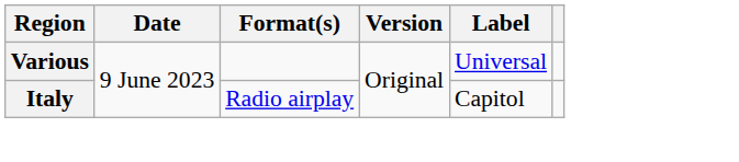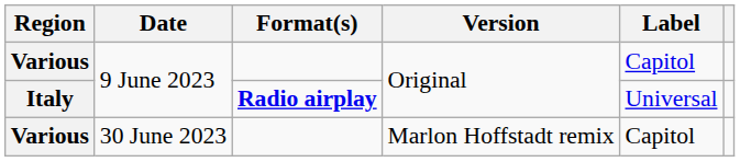Various / 9 June 2023 | Label: Universal -> Capitol
Italy | Format(s): normal -> bold
Italy | Label: Capitol -> Universal
+ row: Various | 30 June 2023 | Marlon Hoffstadt remix | Capitol
